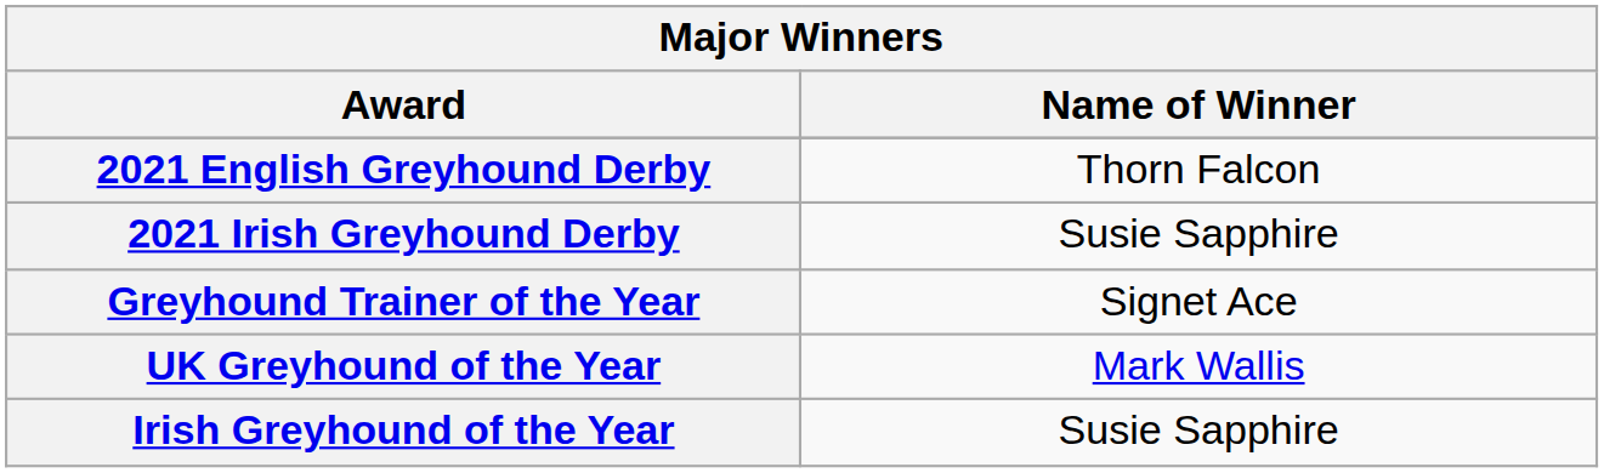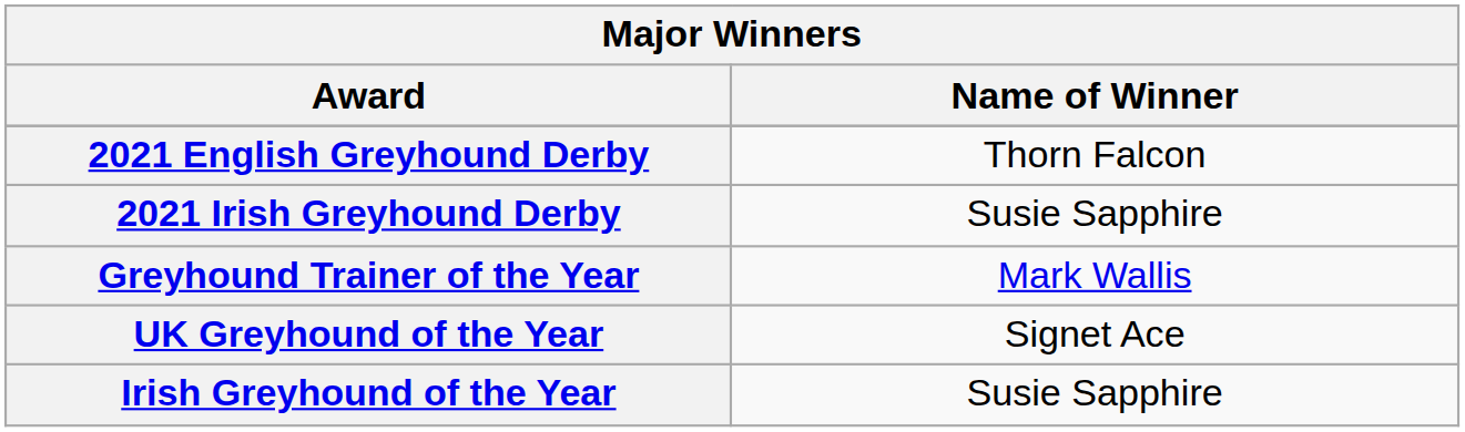Greyhound Trainer of the Year | Name of Winner: Signet Ace -> Mark Wallis
UK Greyhound of the Year | Name of Winner: Mark Wallis -> Signet Ace
